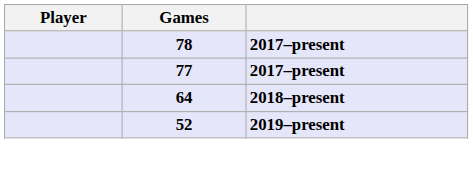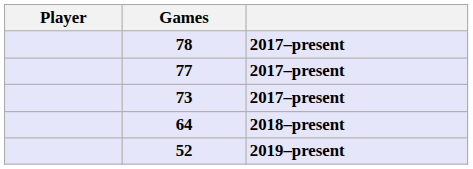+ row: 73 | 2017–present
